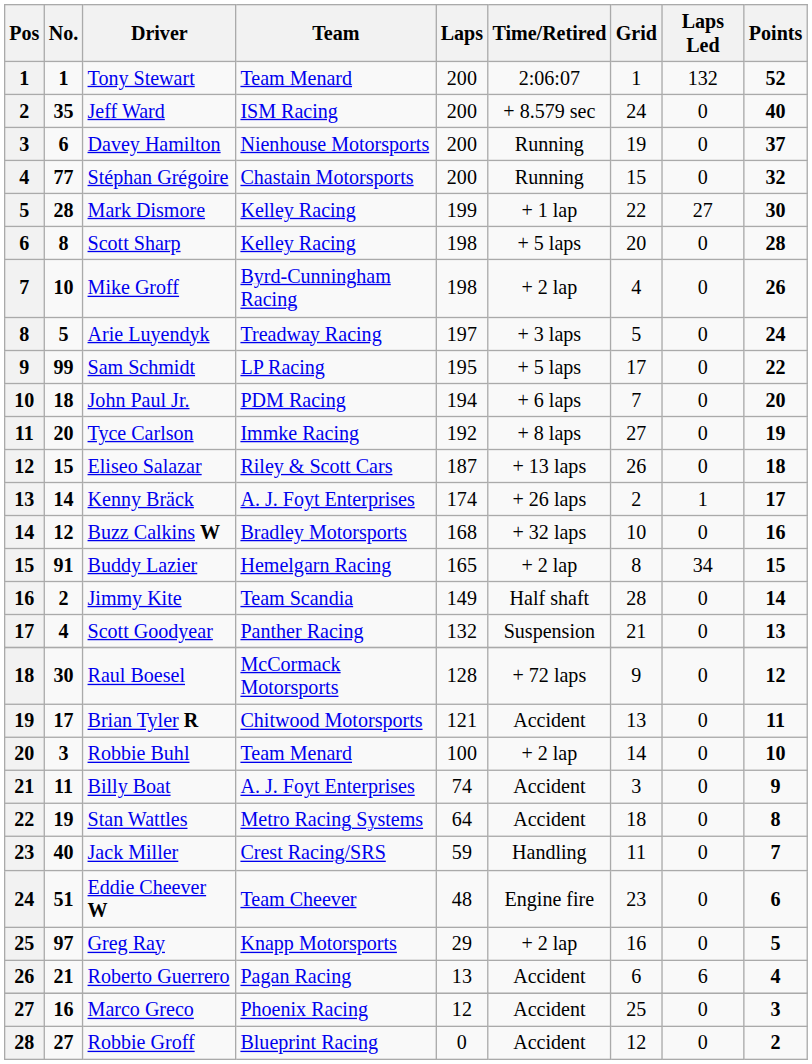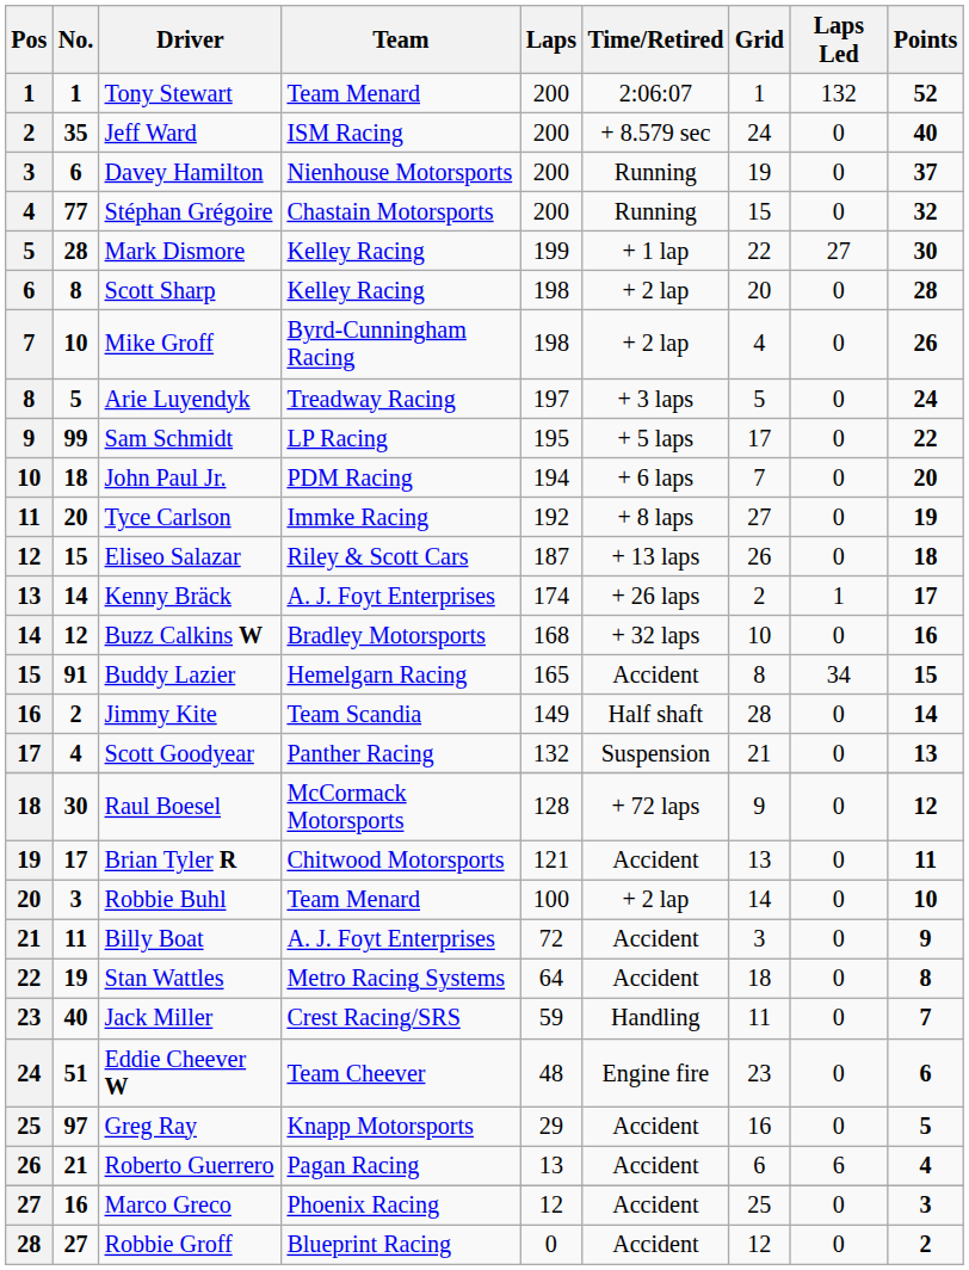Scott Sharp | Time/Retired: + 5 laps -> + 2 lap
Buddy Lazier | Time/Retired: + 2 lap -> Accident
Billy Boat | Laps: 74 -> 72
Greg Ray | Time/Retired: + 2 lap -> Accident
